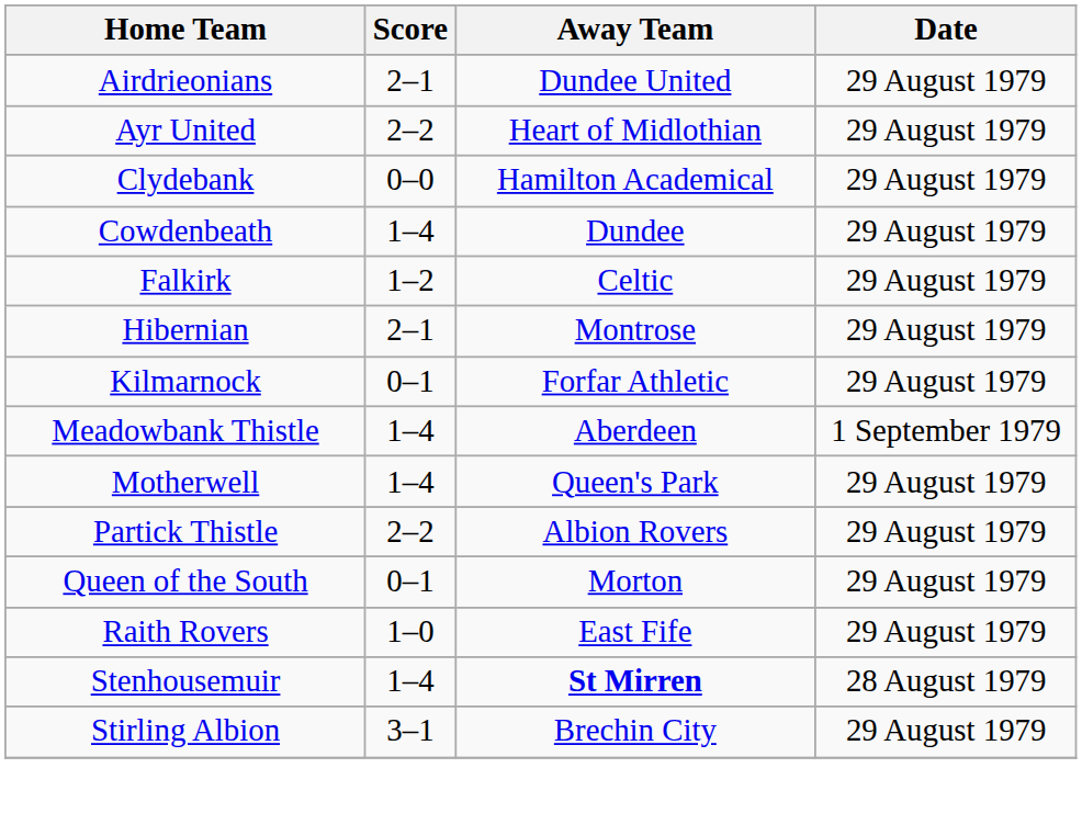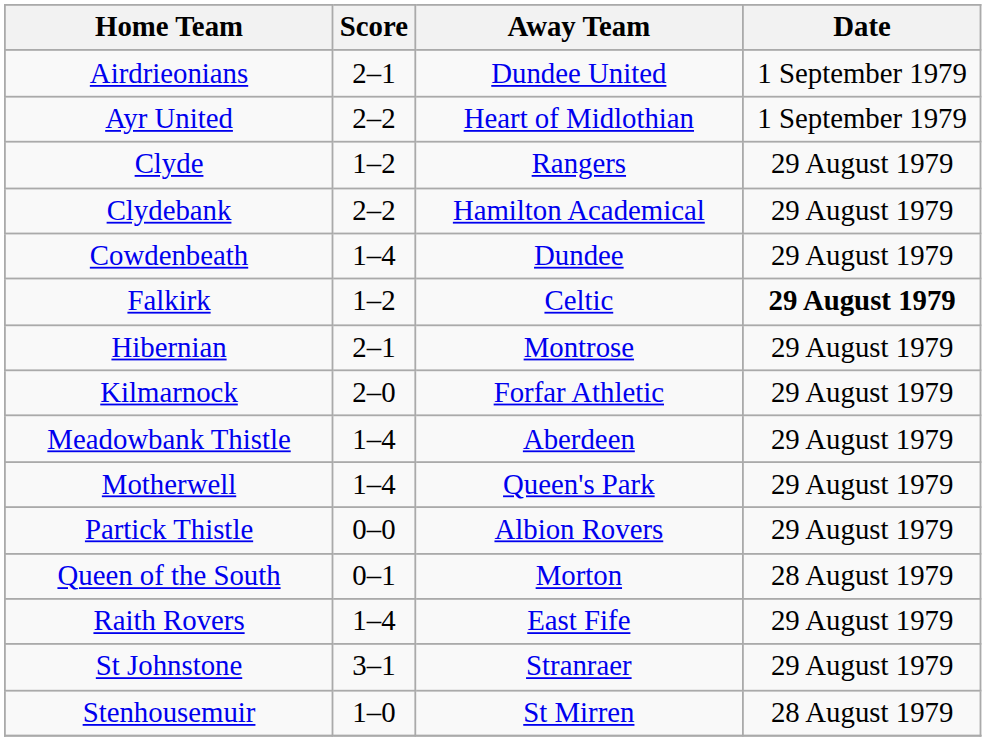Airdrieonians | Date: 29 August 1979 -> 1 September 1979
Ayr United | Date: 29 August 1979 -> 1 September 1979
+ row: Clyde | 1–2 | Rangers | 29 August 1979
Clydebank | Score: 0–0 -> 2–2
Falkirk | Date: normal -> bold
Kilmarnock | Score: 0–1 -> 2–0
Meadowbank Thistle | Date: 1 September 1979 -> 29 August 1979
Partick Thistle | Score: 2–2 -> 0–0
Queen of the South | Date: 29 August 1979 -> 28 August 1979
Raith Rovers | Score: 1–0 -> 1–4
+ row: St Johnstone | 3–1 | Stranraer | 29 August 1979
Stenhousemuir | Score: 1–4 -> 1–0
Stenhousemuir | Away Team: bold -> normal
- row: Stirling Albion | 3–1 | Brechin City | 29 August 1979
